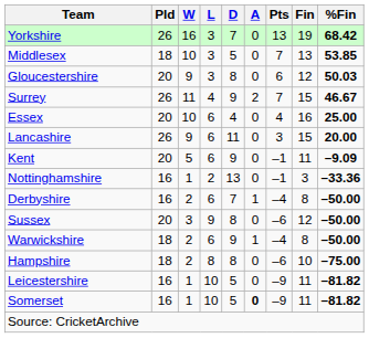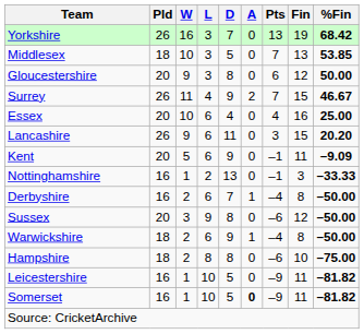Gloucestershire | %Fin: 50.03 -> 50.00
Lancashire | %Fin: 20.00 -> 20.20
Nottinghamshire | %Fin: –33.36 -> –33.33
